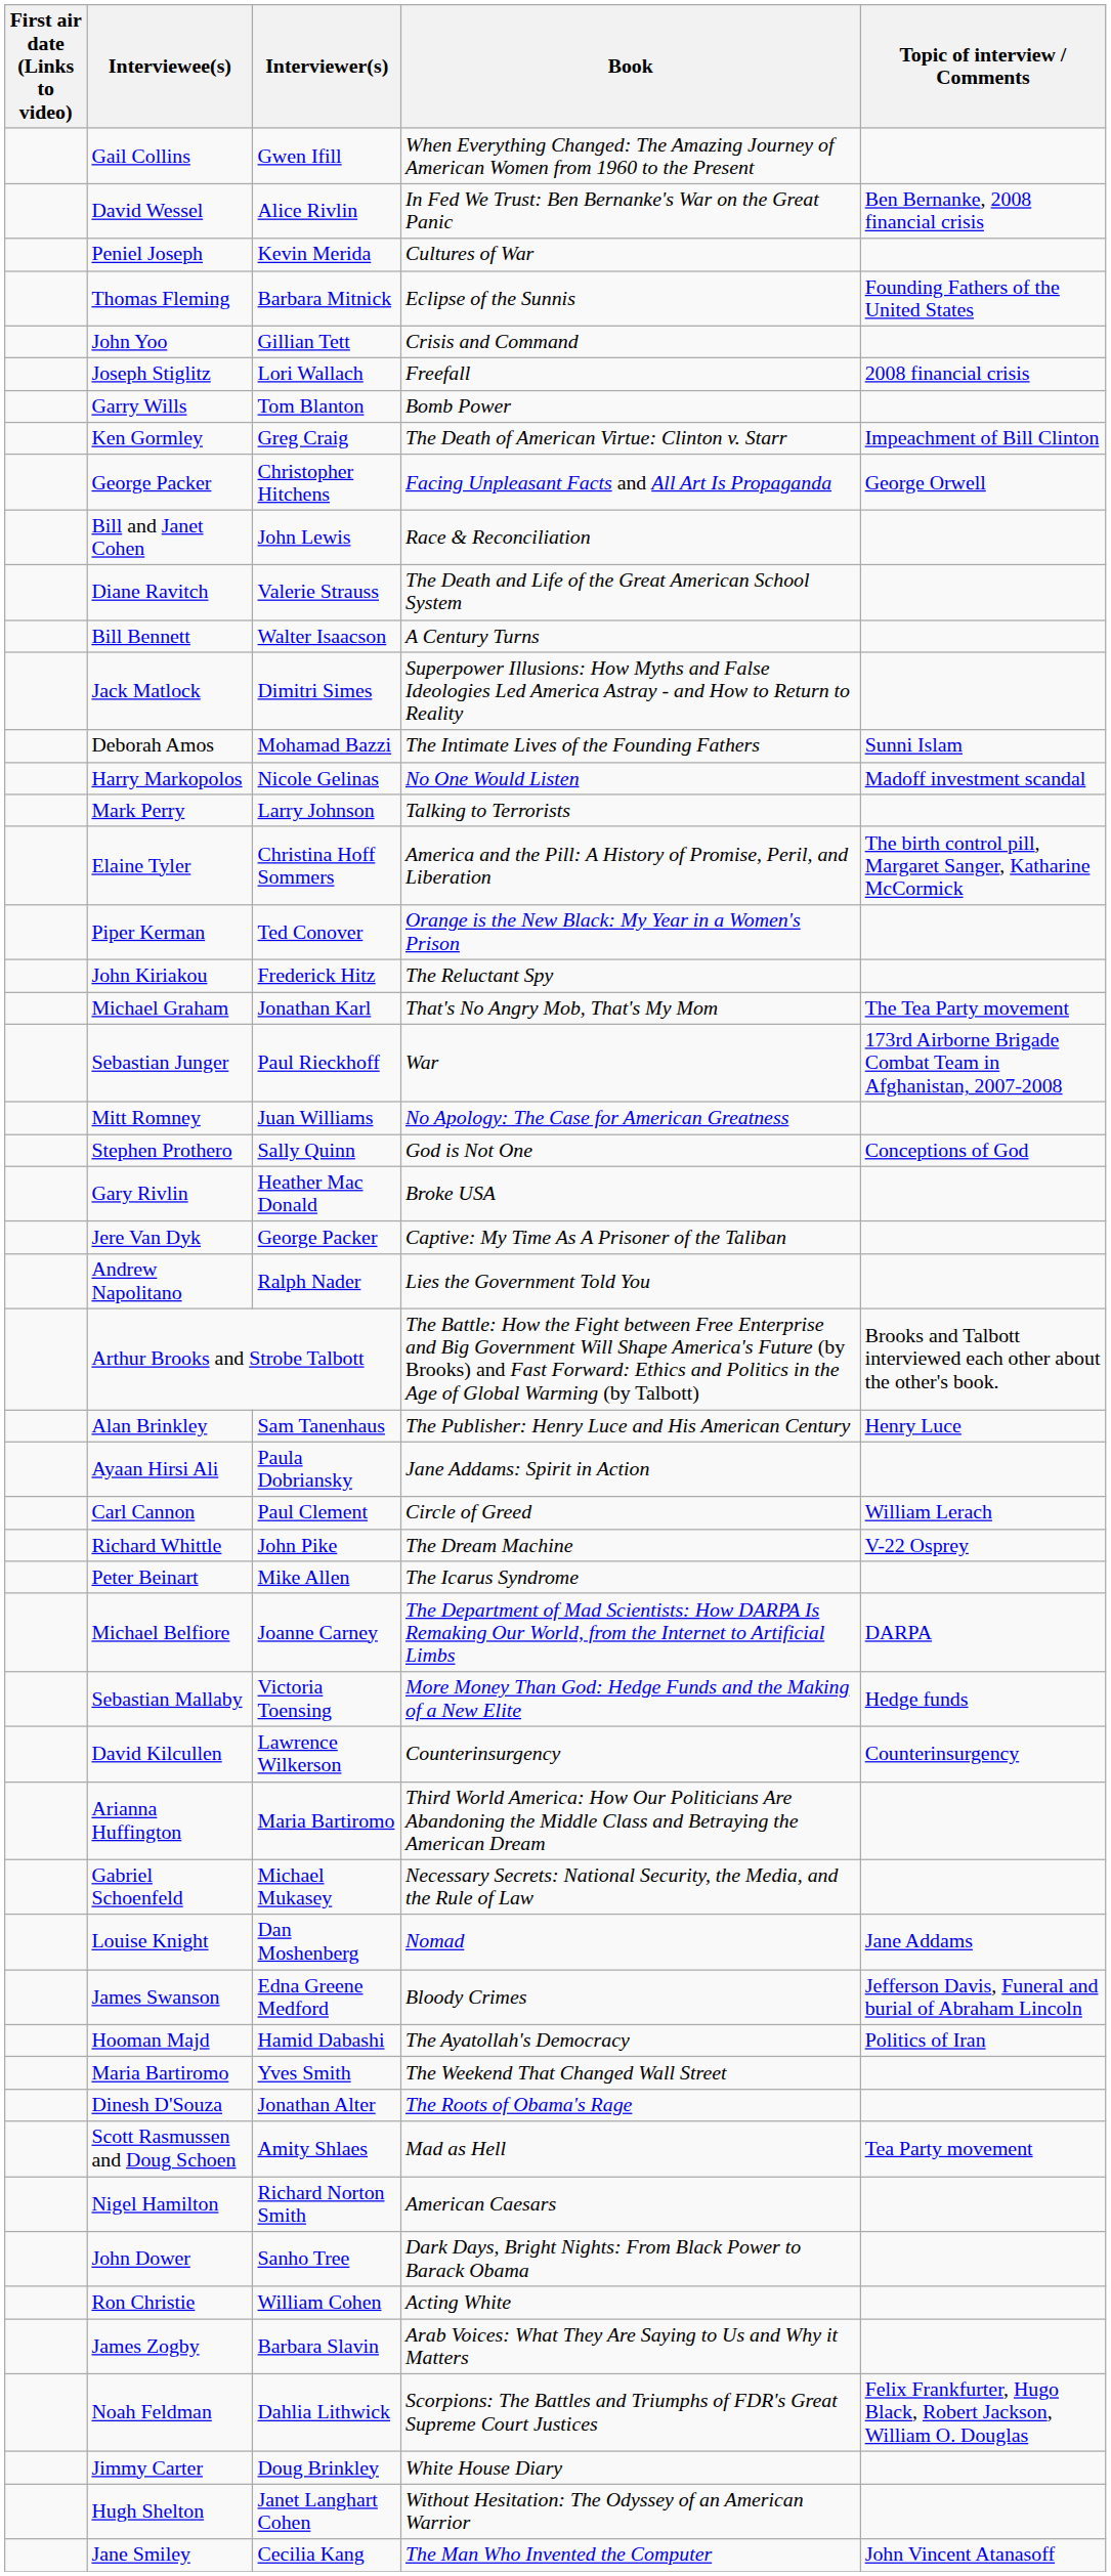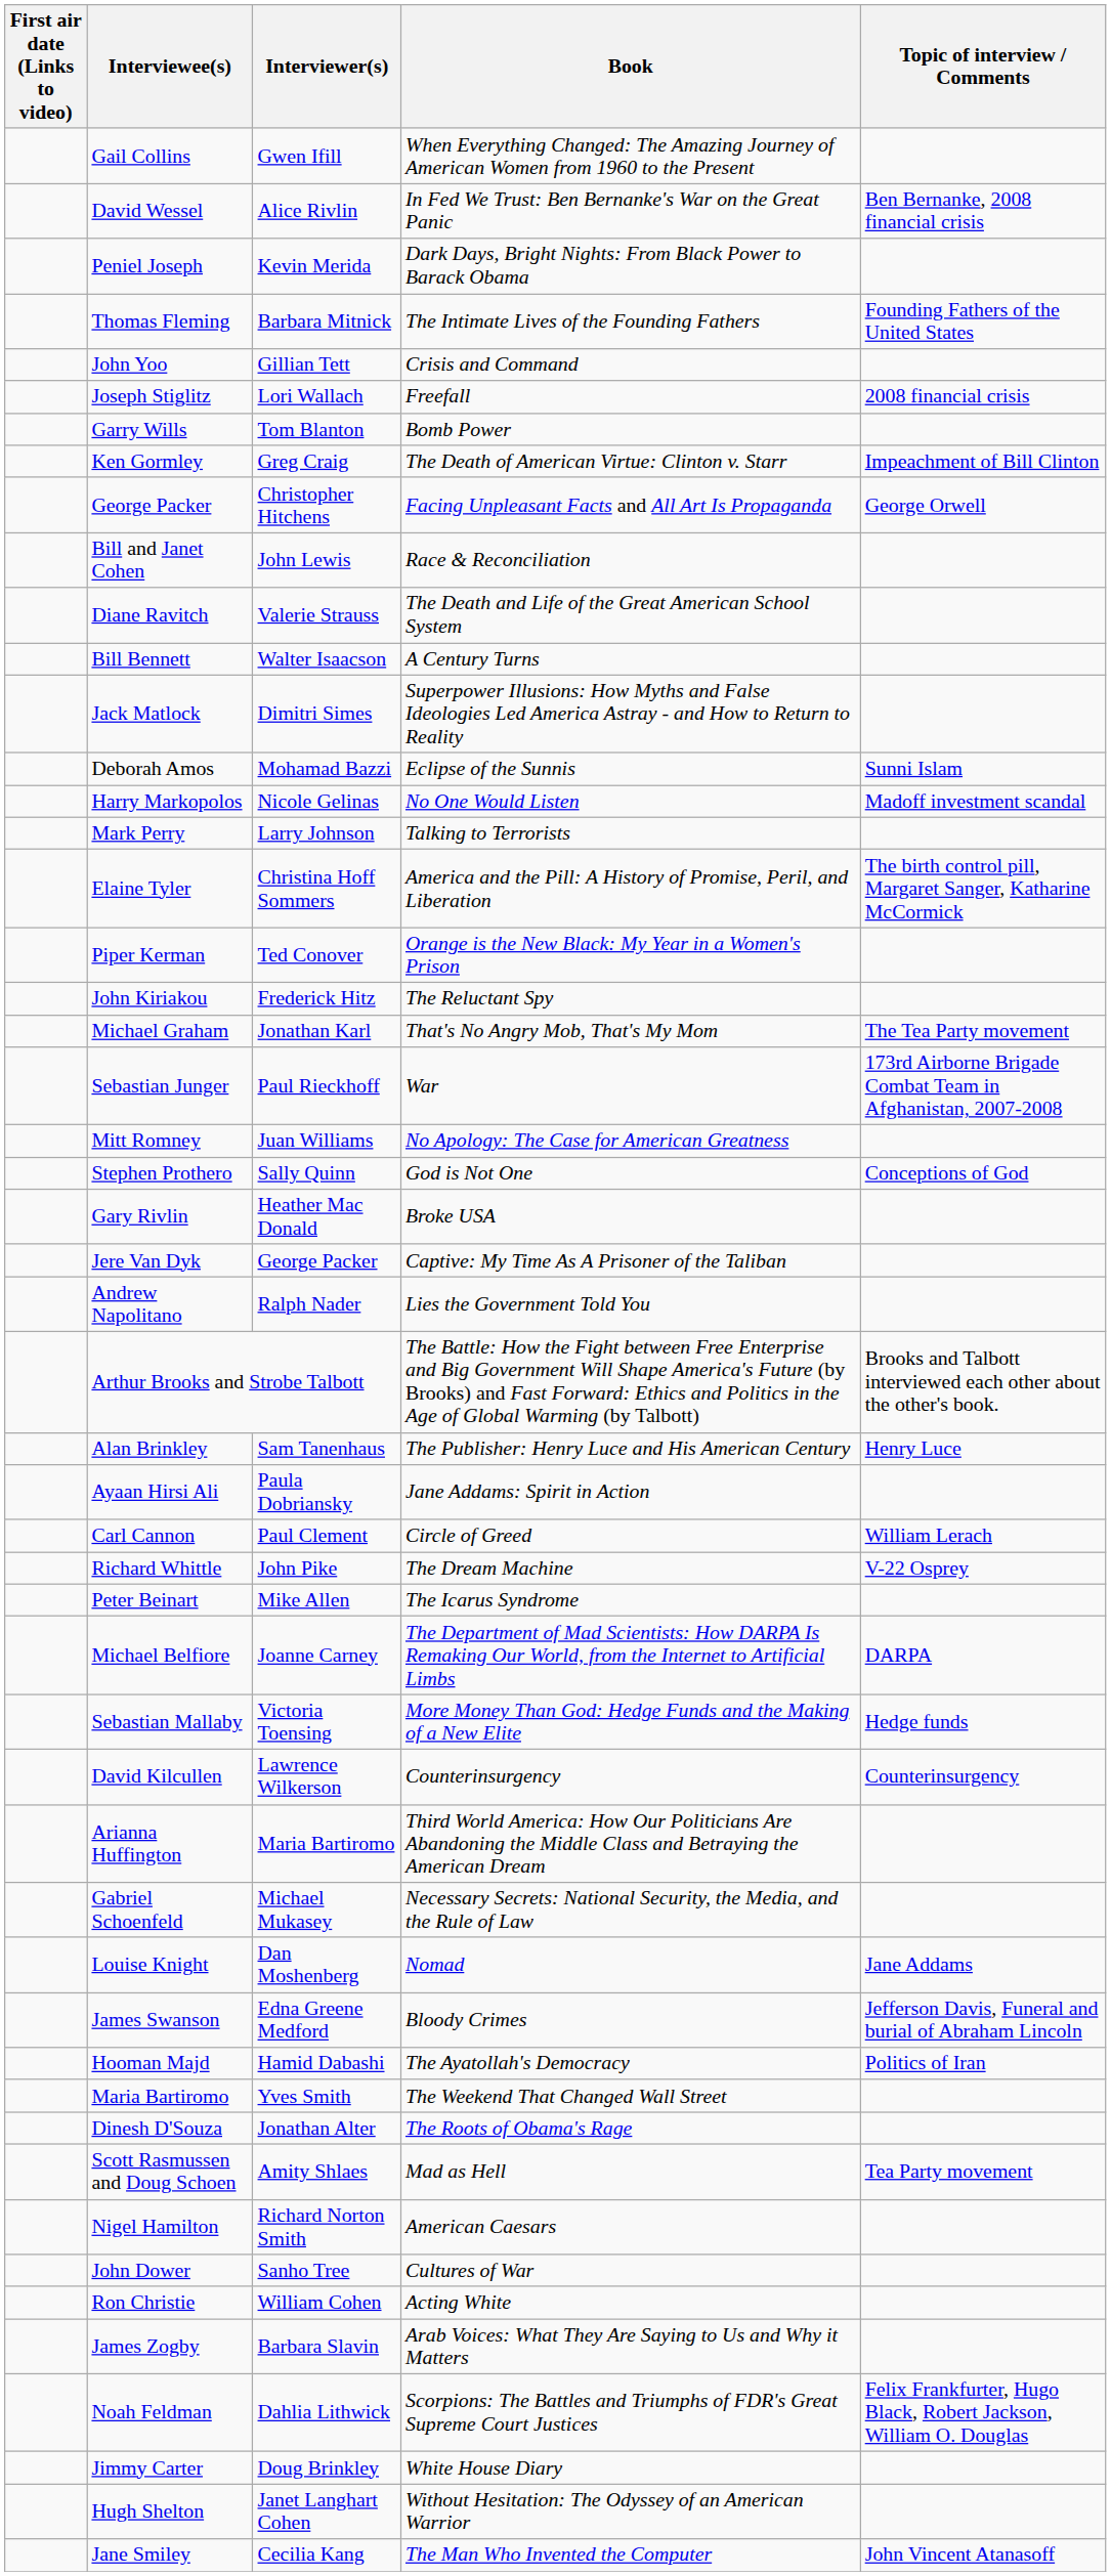Peniel Joseph | Book: Cultures of War -> Dark Days, Bright Nights: From Black Power to Barack Obama
Thomas Fleming | Book: Eclipse of the Sunnis -> The Intimate Lives of the Founding Fathers
Deborah Amos | Book: The Intimate Lives of the Founding Fathers -> Eclipse of the Sunnis
John Dower | Book: Dark Days, Bright Nights: From Black Power to Barack Obama -> Cultures of War
